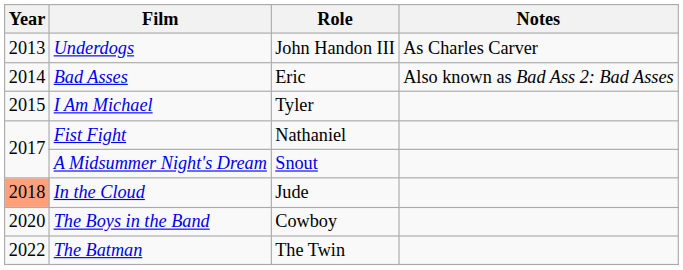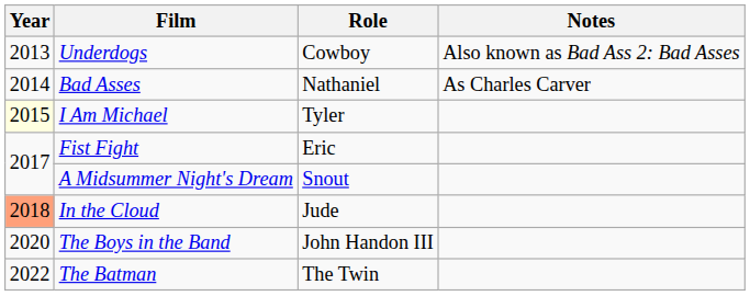Underdogs | Role: John Handon III -> Cowboy
Underdogs | Notes: As Charles Carver -> Also known as Bad Ass 2: Bad Asses
Bad Asses | Role: Eric -> Nathaniel
Bad Asses | Notes: Also known as Bad Ass 2: Bad Asses -> As Charles Carver
I Am Michael | Year: no background -> lightyellow background
Fist Fight | Role: Nathaniel -> Eric
The Boys in the Band | Role: Cowboy -> John Handon III
